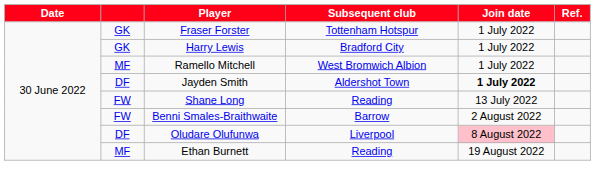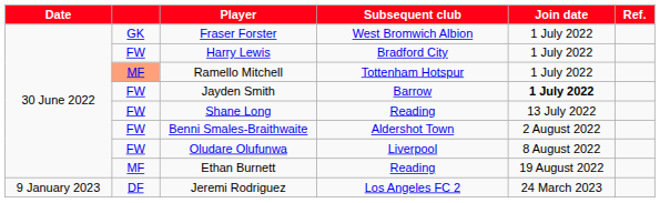Fraser Forster | Subsequent club: Tottenham Hotspur -> West Bromwich Albion
Harry Lewis | column 2: GK -> FW
Ramello Mitchell | column 2: no background -> lightsalmon background
Ramello Mitchell | Subsequent club: West Bromwich Albion -> Tottenham Hotspur
Jayden Smith | column 2: DF -> FW
Jayden Smith | Subsequent club: Aldershot Town -> Barrow
Benni Smales-Braithwaite | Subsequent club: Barrow -> Aldershot Town
Oludare Olufunwa | column 2: DF -> FW
Oludare Olufunwa | Join date: pink background -> no background
+ row: 9 January 2023 | DF | Jeremi Rodriguez | Los Angeles FC 2 | 24 March 2023
